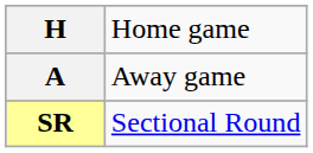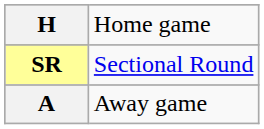rows swapped: A <-> SR
